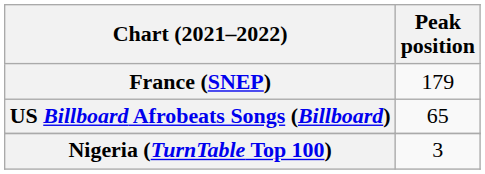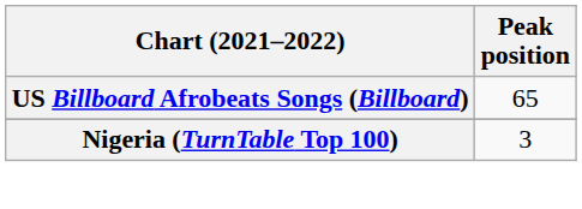- row: France (SNEP) | 179
